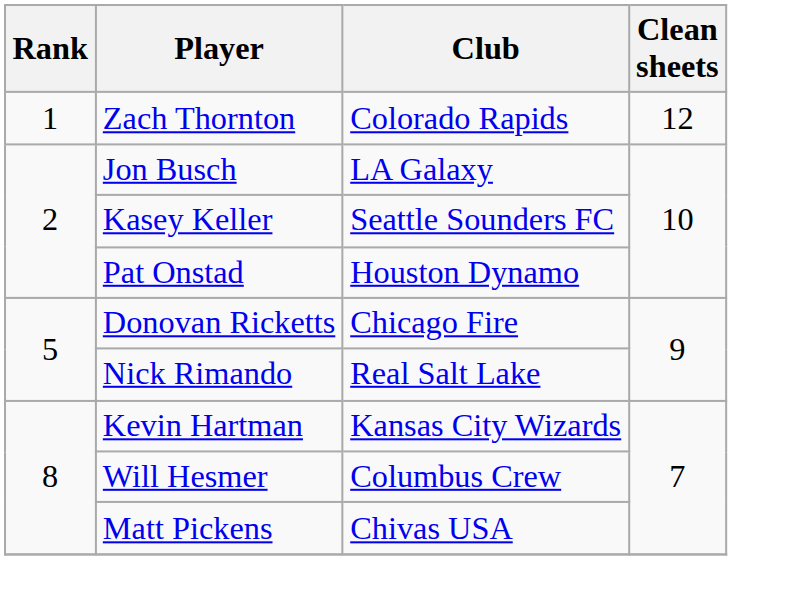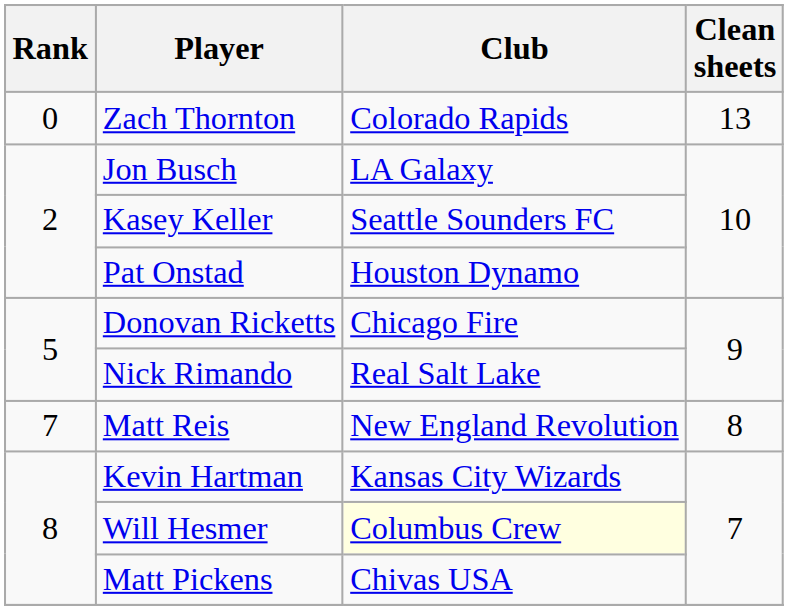Zach Thornton | Rank: 1 -> 0
Zach Thornton | Clean sheets: 12 -> 13
+ row: 7 | Matt Reis | New England Revolution | 8
Will Hesmer | Club: no background -> lightyellow background
